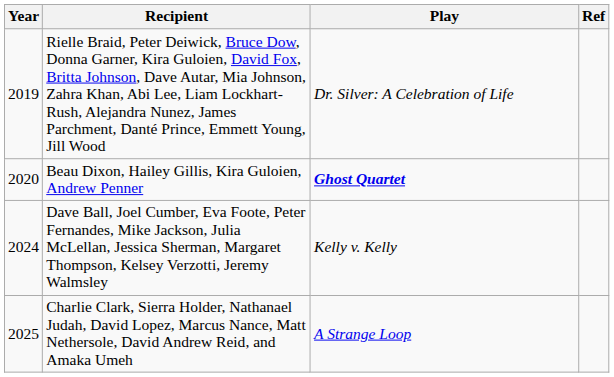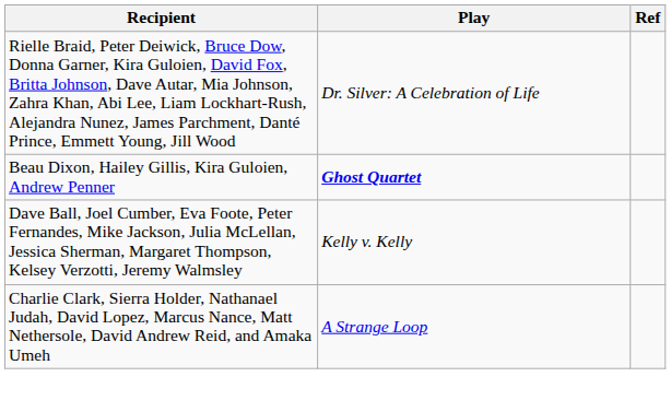- column: Year | 2019 | 2020 | 2024 | 2025
